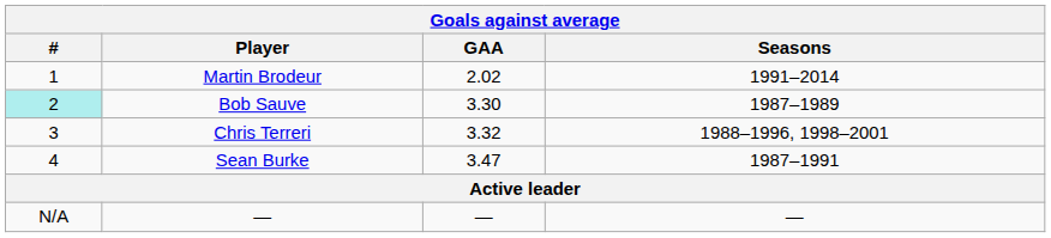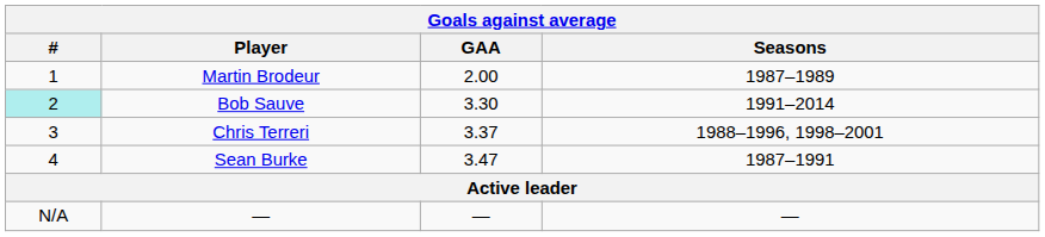Martin Brodeur | GAA: 2.02 -> 2.00
Martin Brodeur | Seasons: 1991–2014 -> 1987–1989
Bob Sauve | Seasons: 1987–1989 -> 1991–2014
Chris Terreri | GAA: 3.32 -> 3.37
